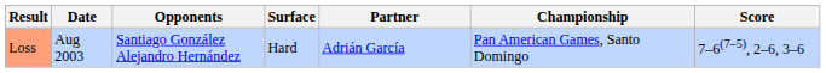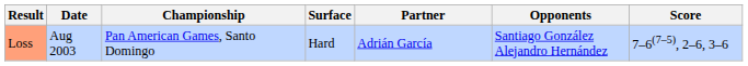columns swapped: Championship <-> Opponents
